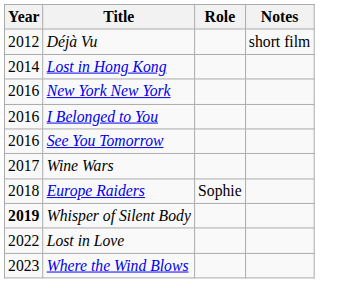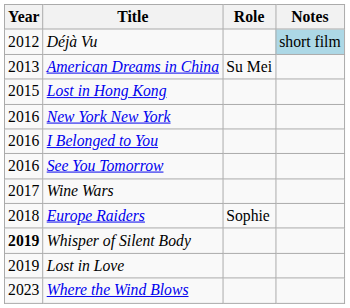Déjà Vu | Notes: no background -> lightblue background
+ row: 2013 | American Dreams in China | Su Mei
Lost in Hong Kong | Year: 2014 -> 2015
Lost in Love | Year: 2022 -> 2019
